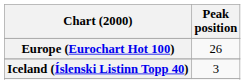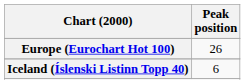Iceland (Íslenski Listinn Topp 40) | Peak position: 3 -> 6
